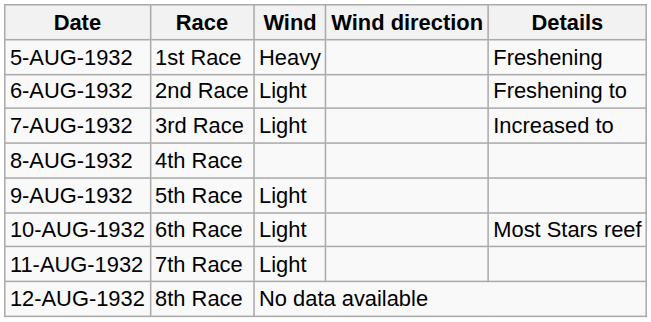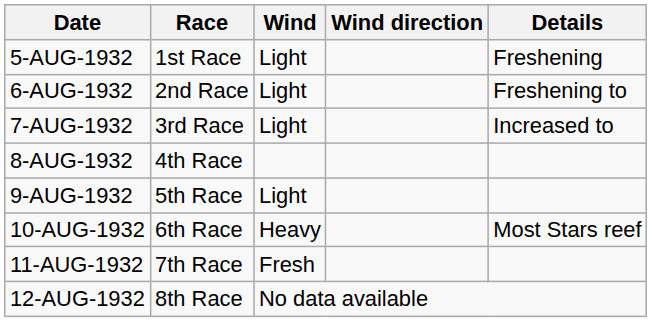5-AUG-1932 | Wind: Heavy -> Light
10-AUG-1932 | Wind: Light -> Heavy
11-AUG-1932 | Wind: Light -> Fresh
